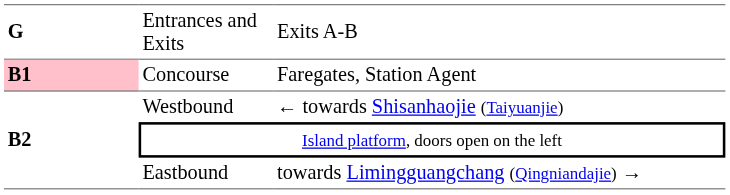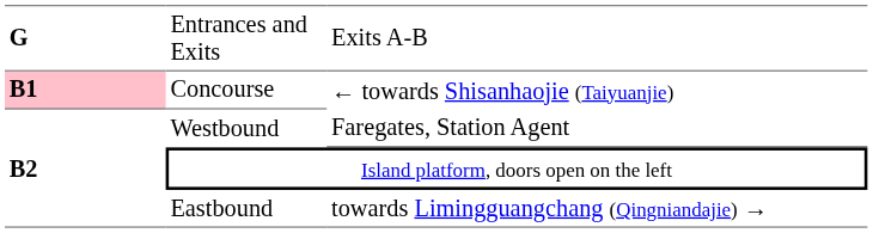Concourse | column 3: Faregates, Station Agent -> ← towards Shisanhaojie (Taiyuanjie)
Westbound | column 3: ← towards Shisanhaojie (Taiyuanjie) -> Faregates, Station Agent
